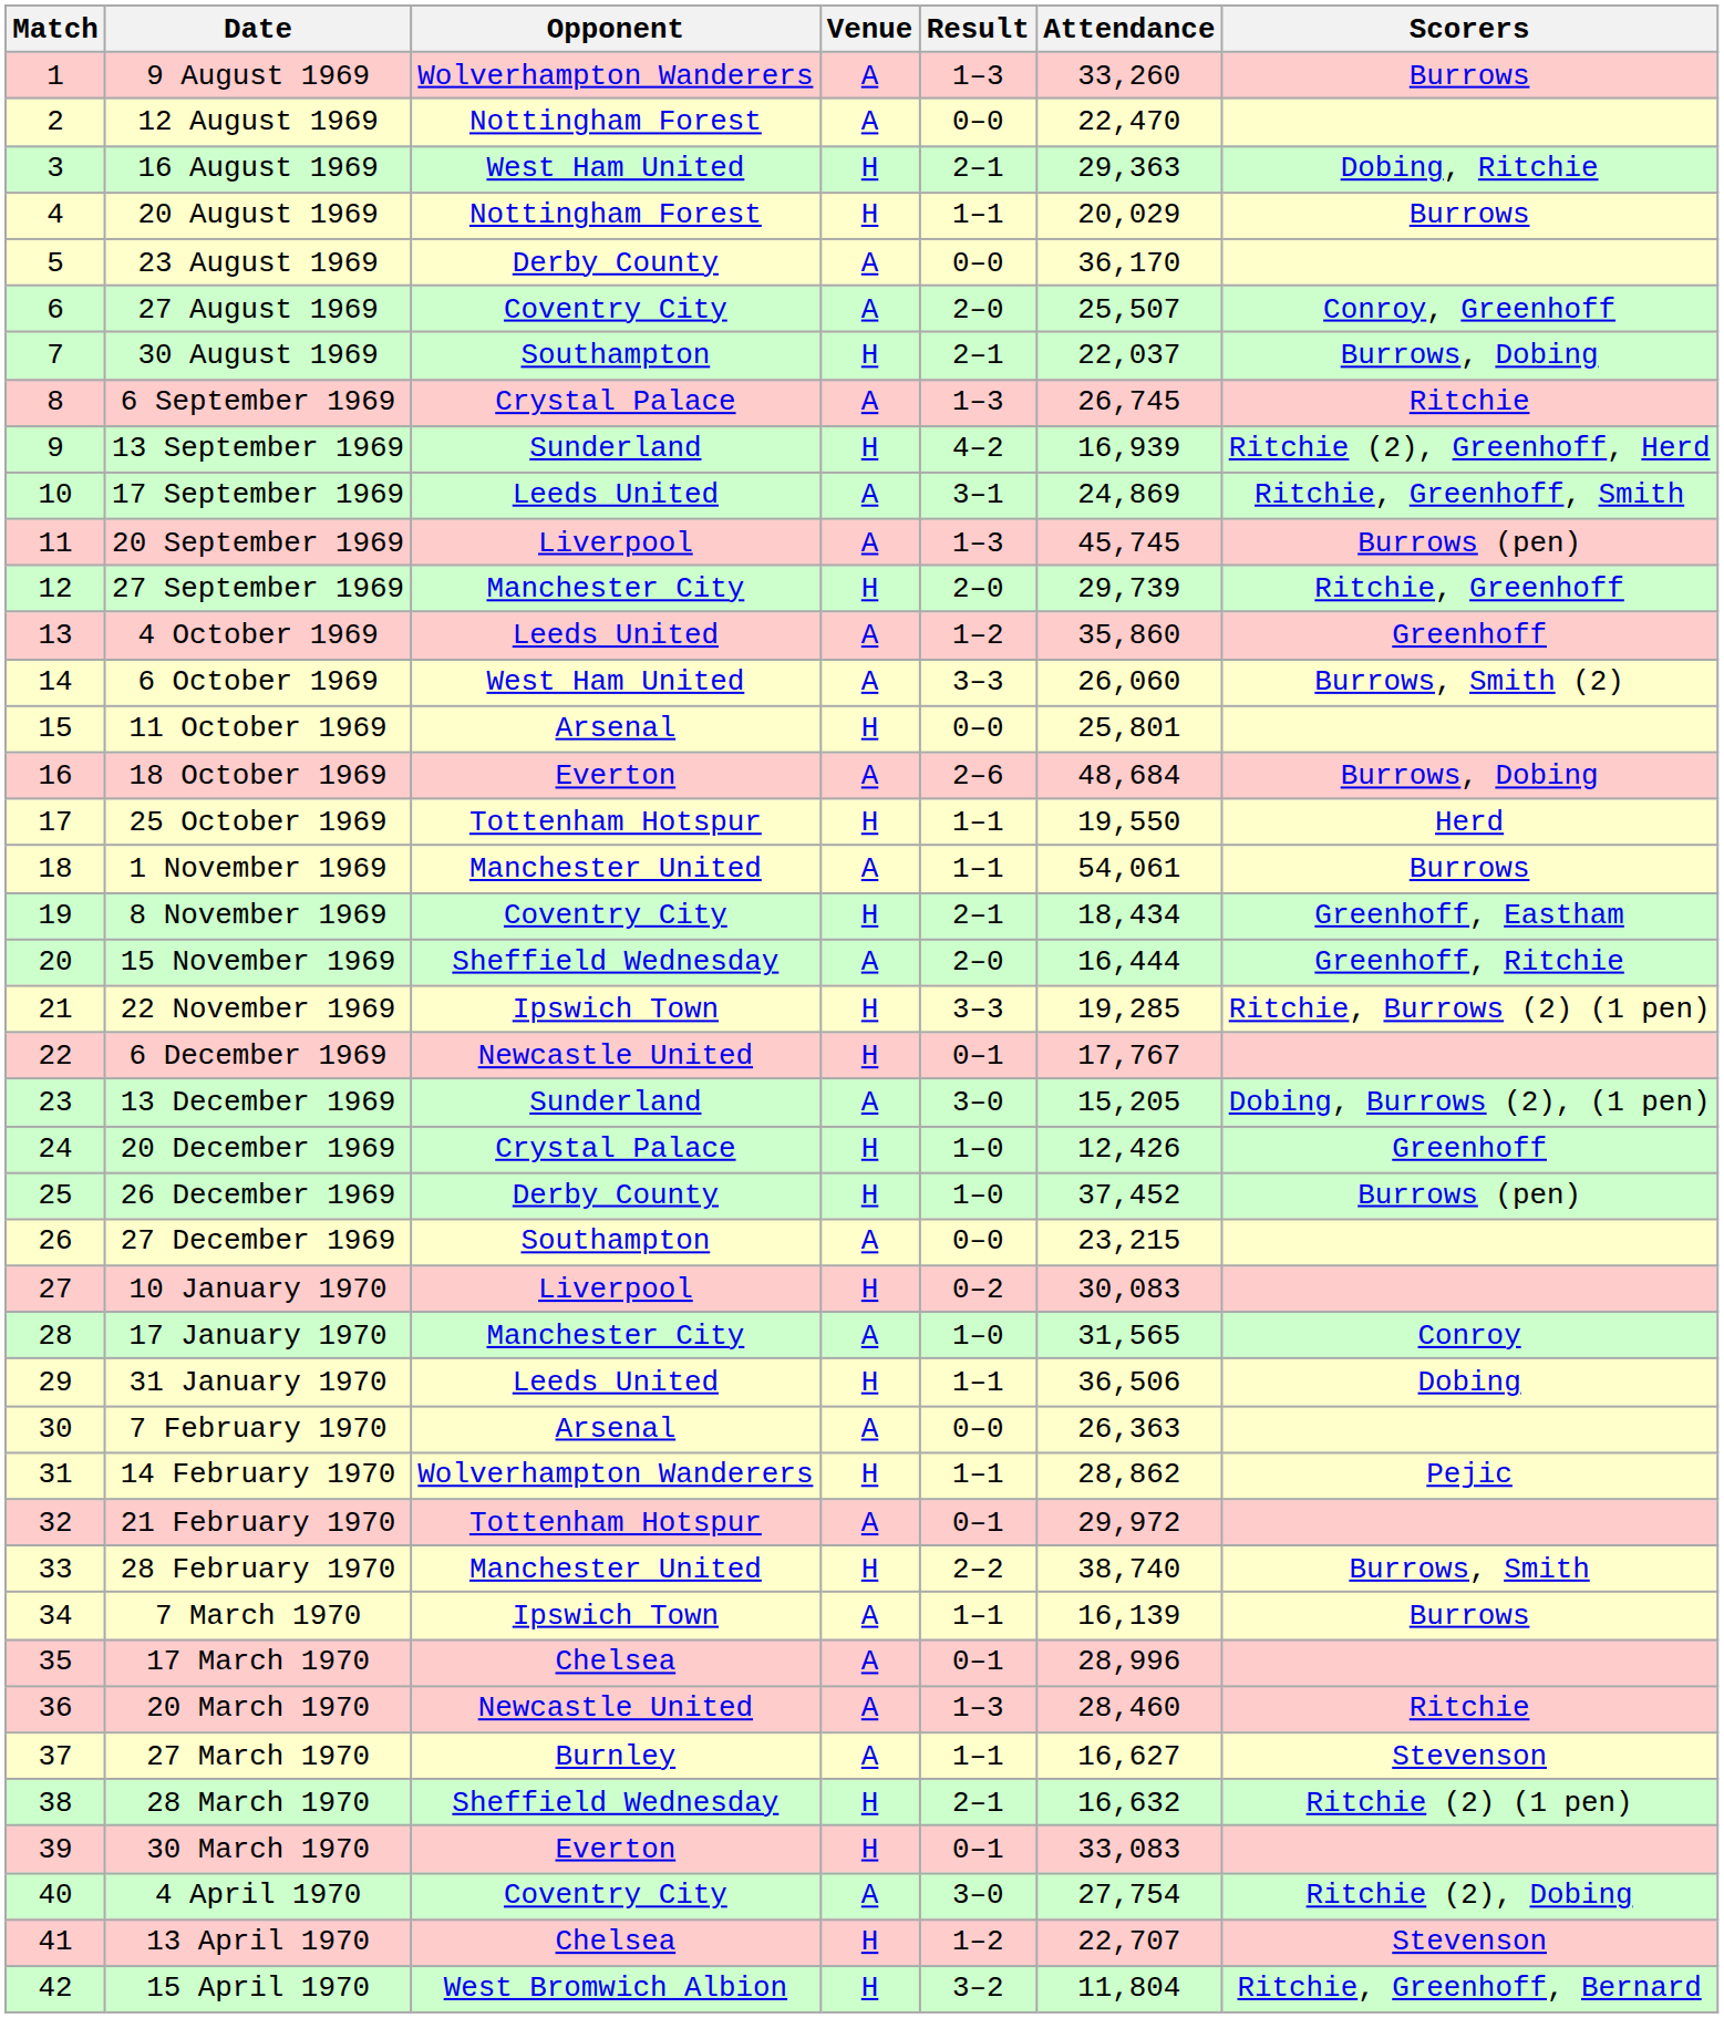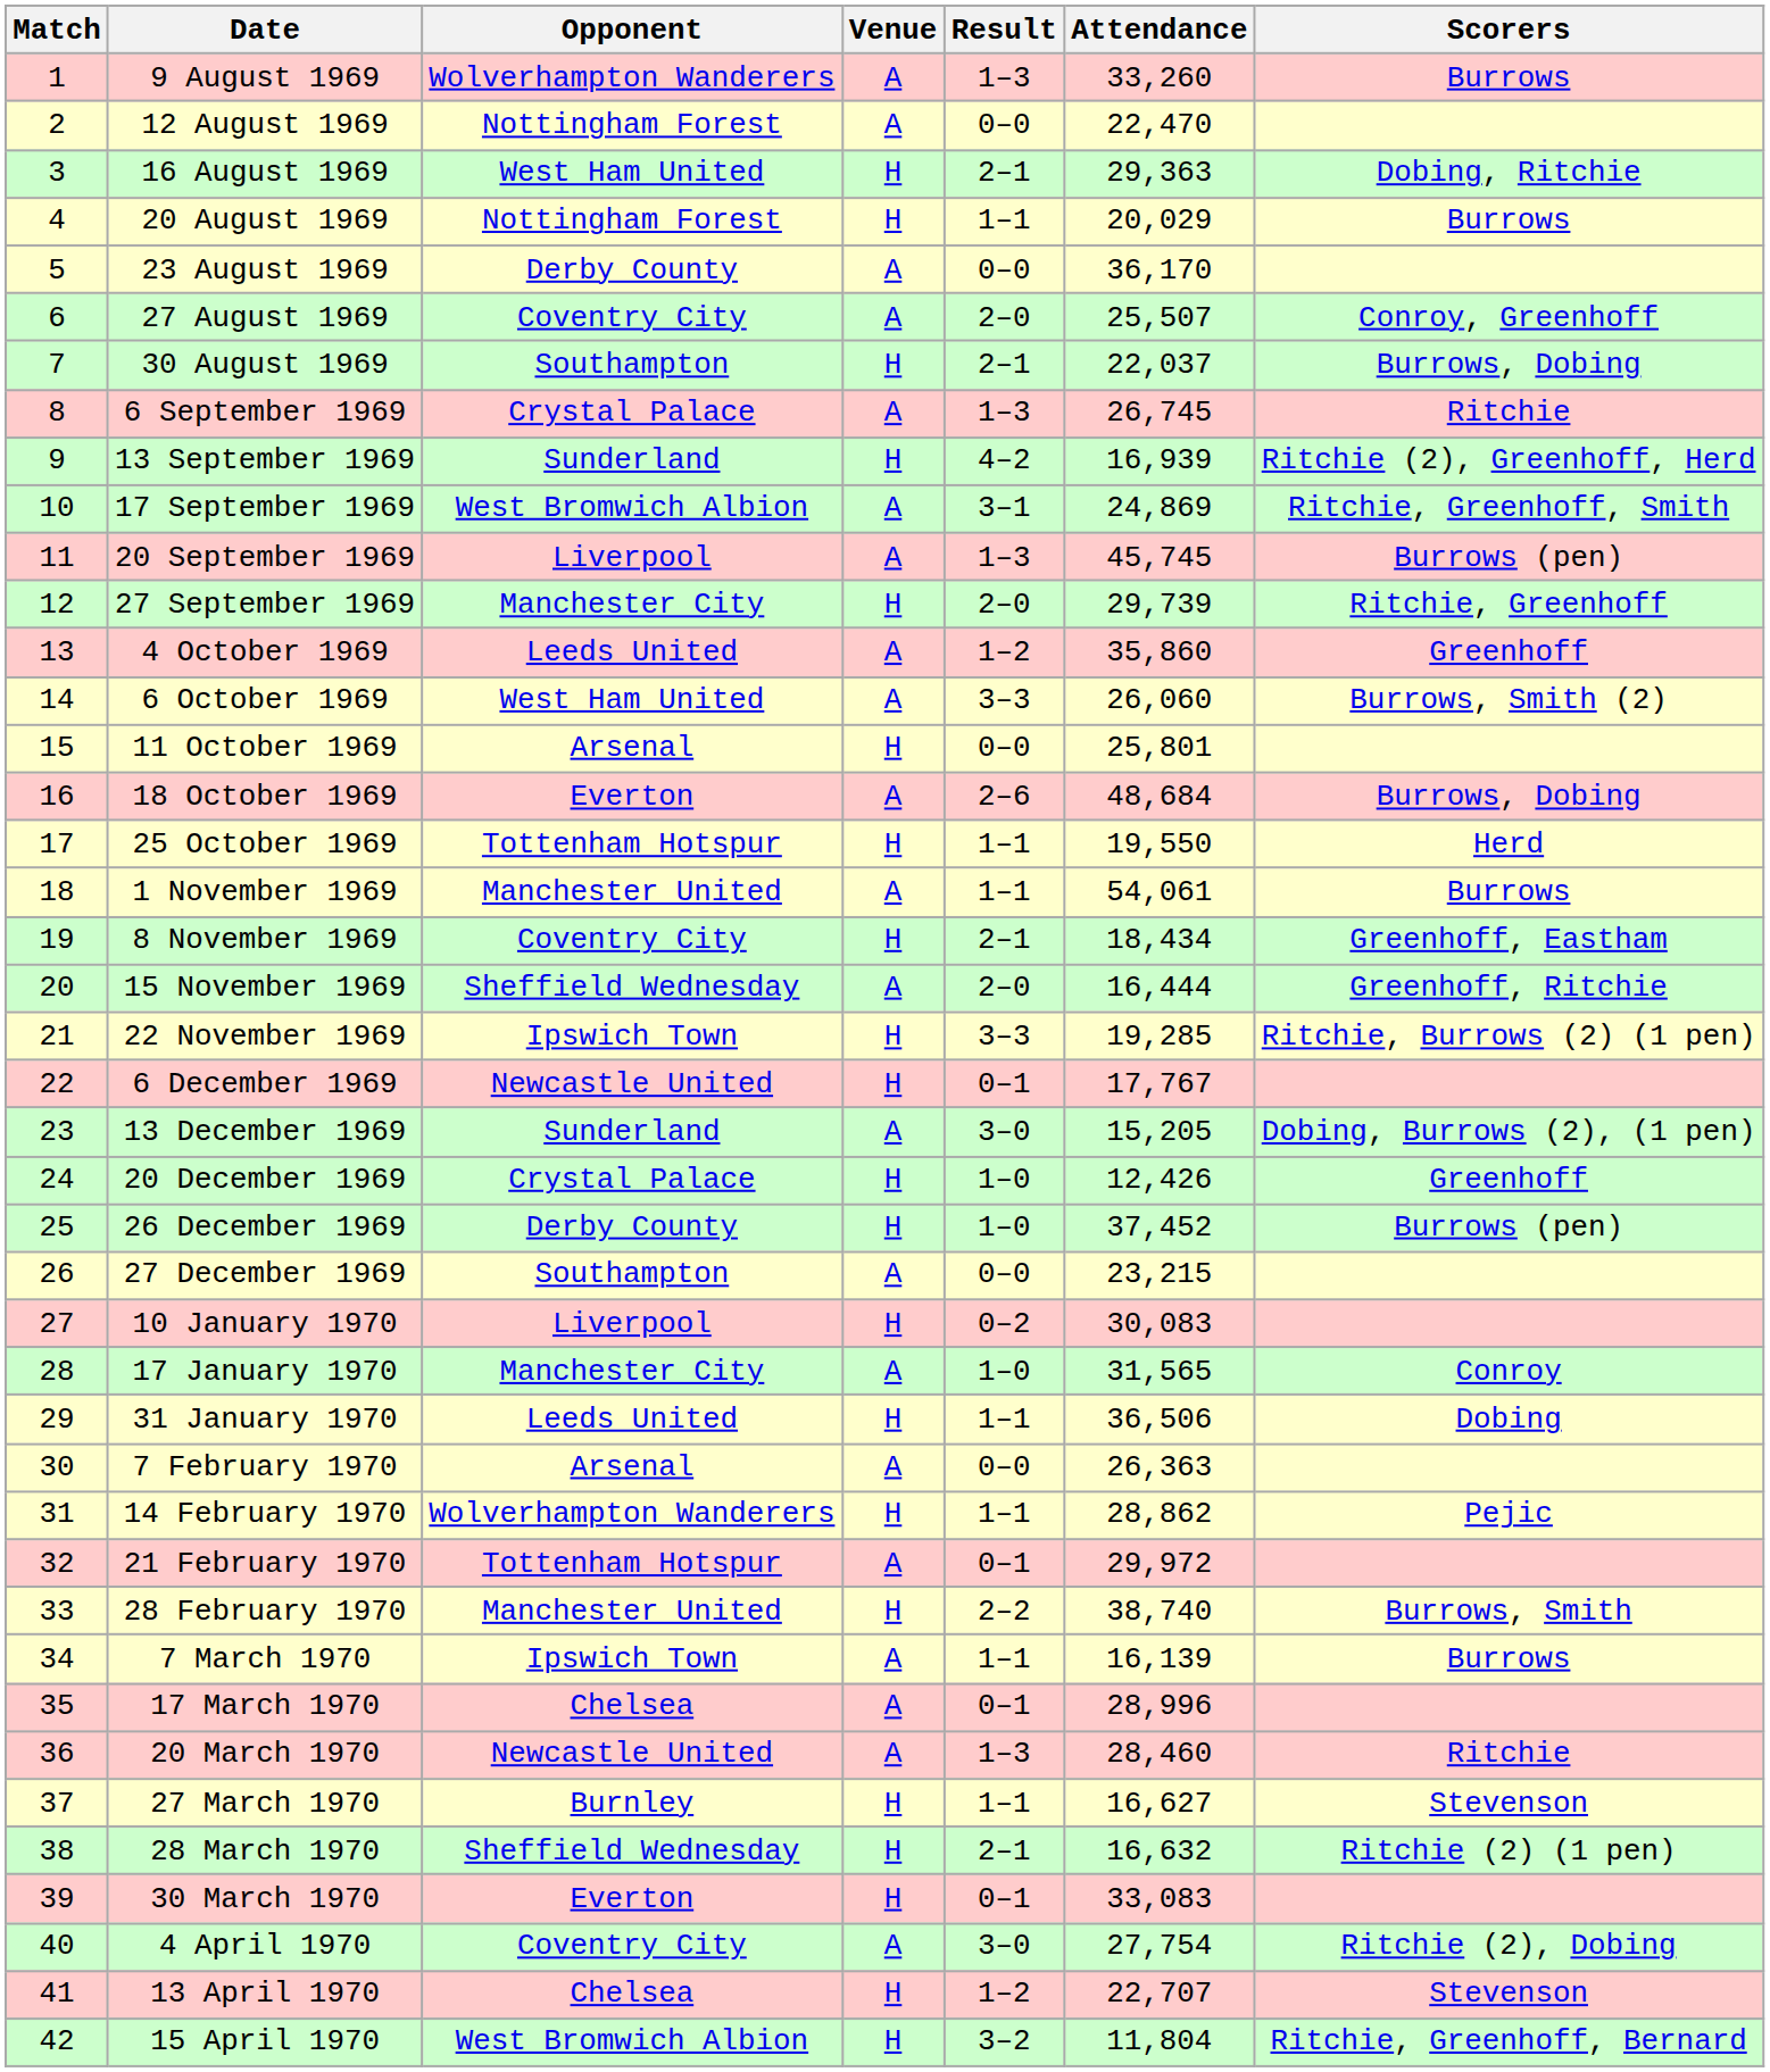17 September 1969 | Opponent: Leeds United -> West Bromwich Albion
27 March 1970 | Venue: A -> H
